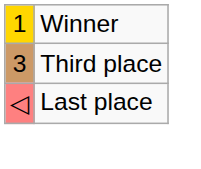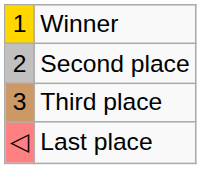+ row: 2 | Second place
